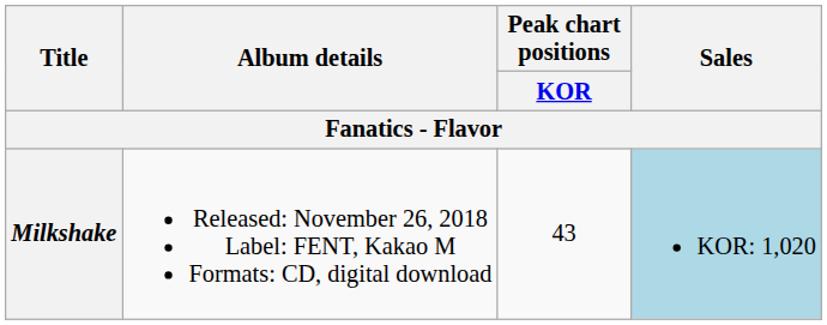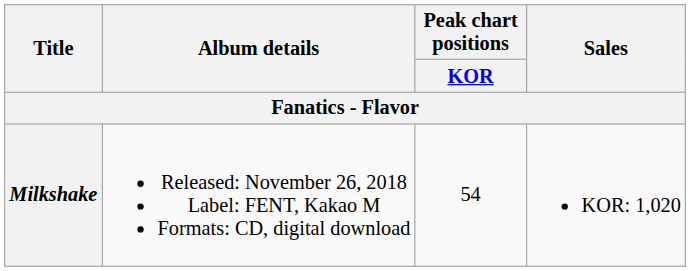Milkshake | Peak chart positions / KOR: 43 -> 54
Milkshake | Sales: lightblue background -> no background
